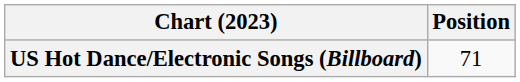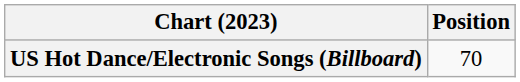US Hot Dance/Electronic Songs (Billboard) | Position: 71 -> 70
